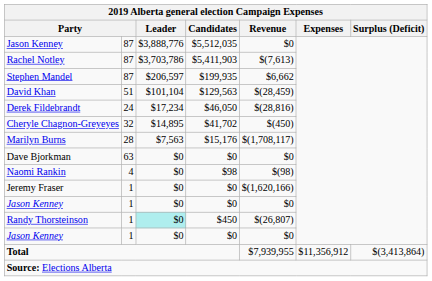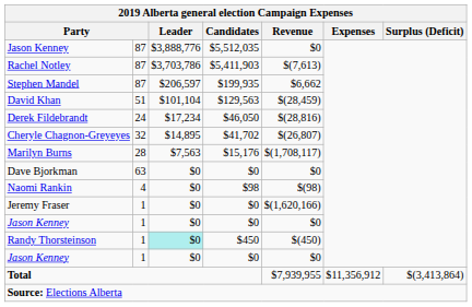Cheryle Chagnon-Greyeyes | Revenue: $(450) -> $(26,807)
Randy Thorsteinson | Revenue: $(26,807) -> $(450)
